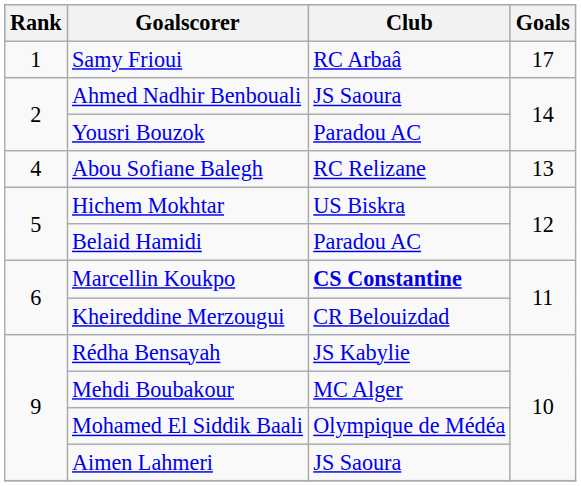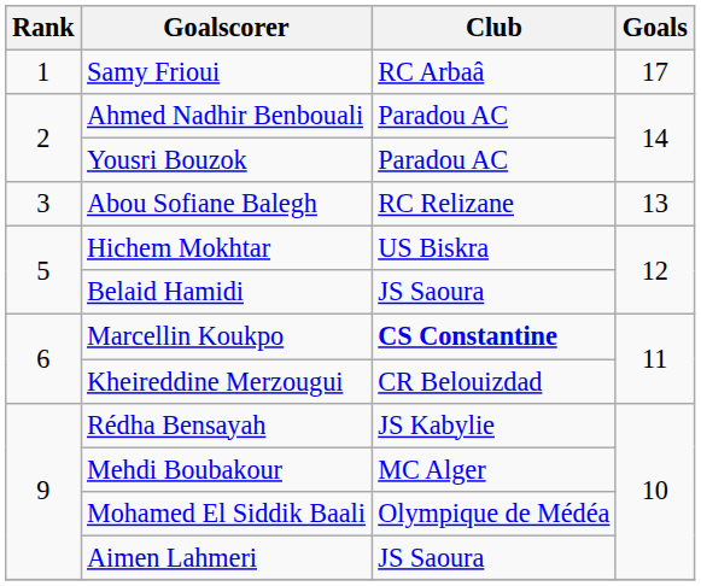Ahmed Nadhir Benbouali | Club: JS Saoura -> Paradou AC
Abou Sofiane Balegh | Rank: 4 -> 3
Belaid Hamidi | Club: Paradou AC -> JS Saoura
